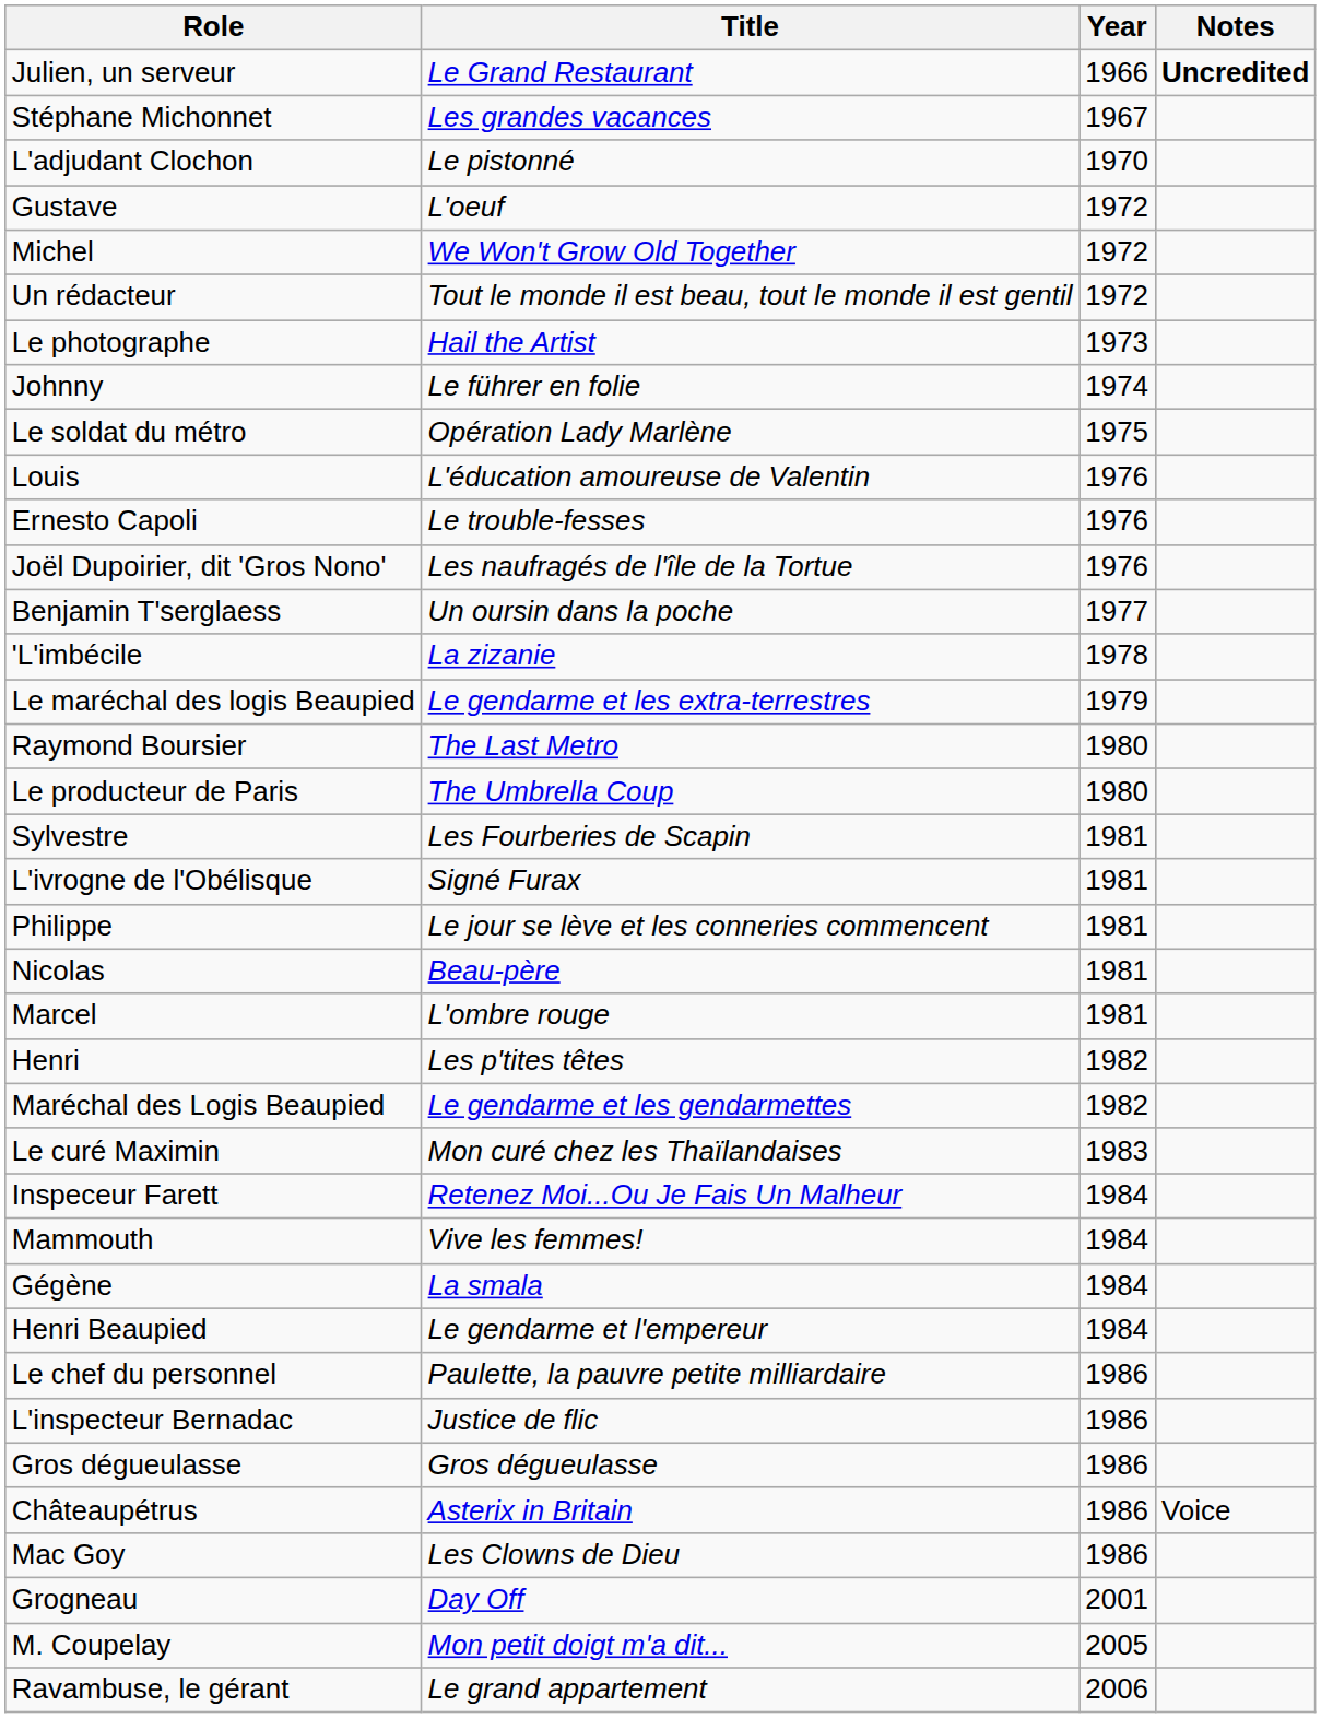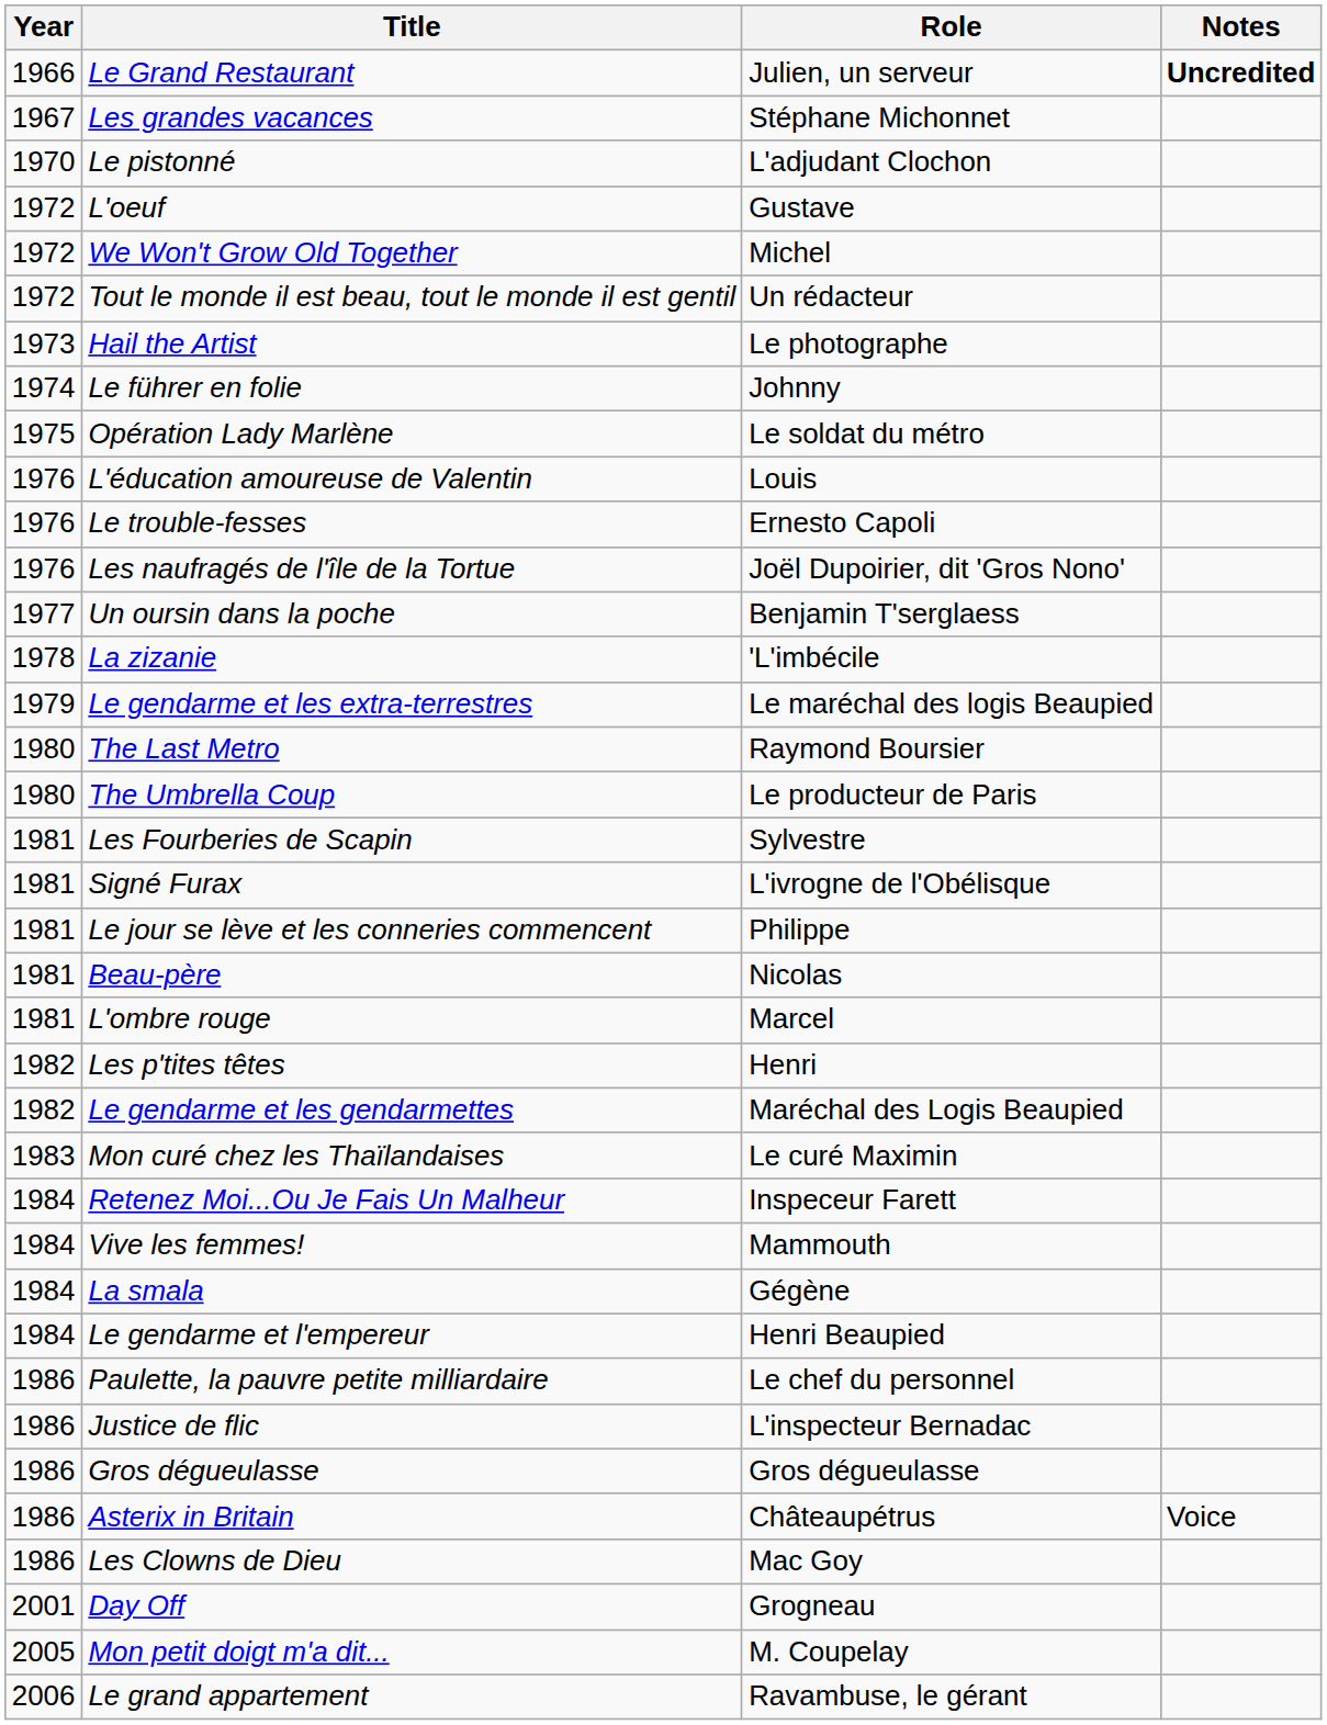columns swapped: Year <-> Role
